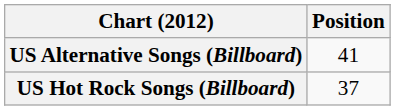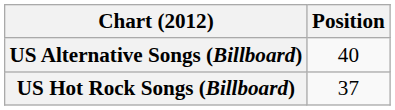US Alternative Songs (Billboard) | Position: 41 -> 40
